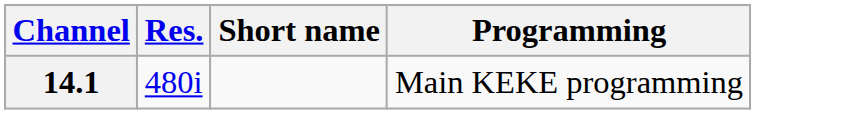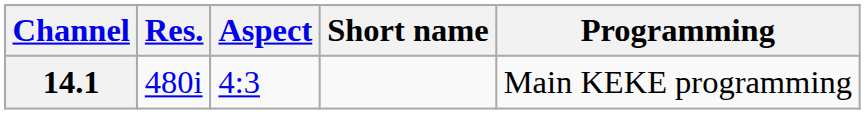+ column: Aspect | 4:3
